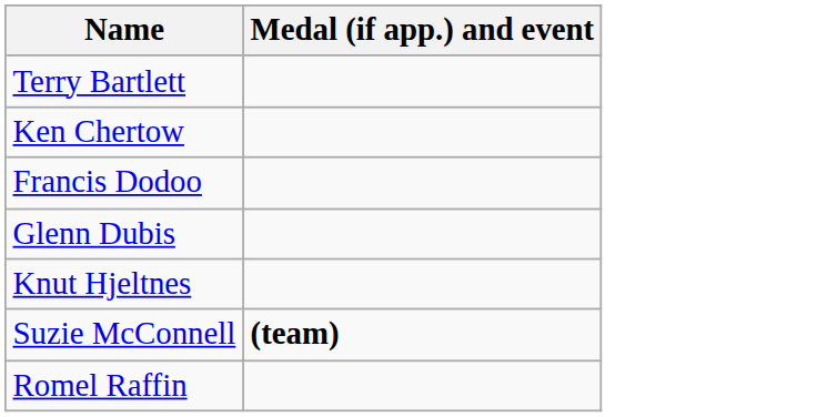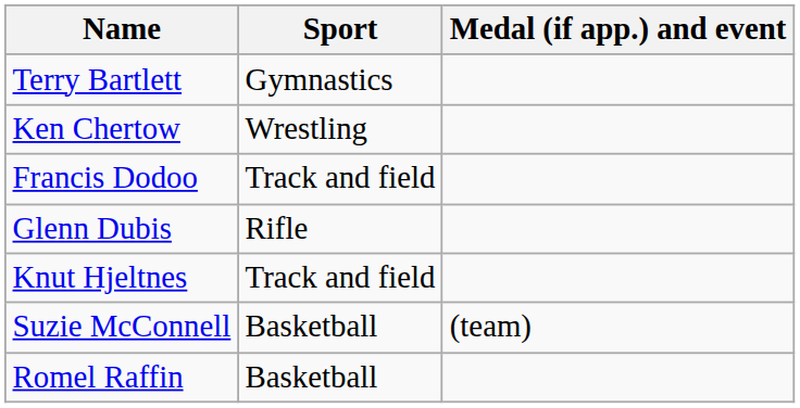+ column: Sport | Gymnastics | Wrestling | Track and field | Rifle | Track and field | Basketball | Basketball
Suzie McConnell | Medal (if app.) and event: bold -> normal
